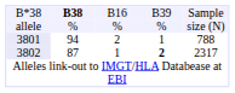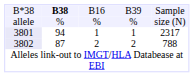3801 | column 3: 2 -> 1
3801 | column 5: 788 -> 2317
3802 | column 3: 1 -> 2
3802 | column 4: bold -> normal
3802 | column 5: 2317 -> 788
